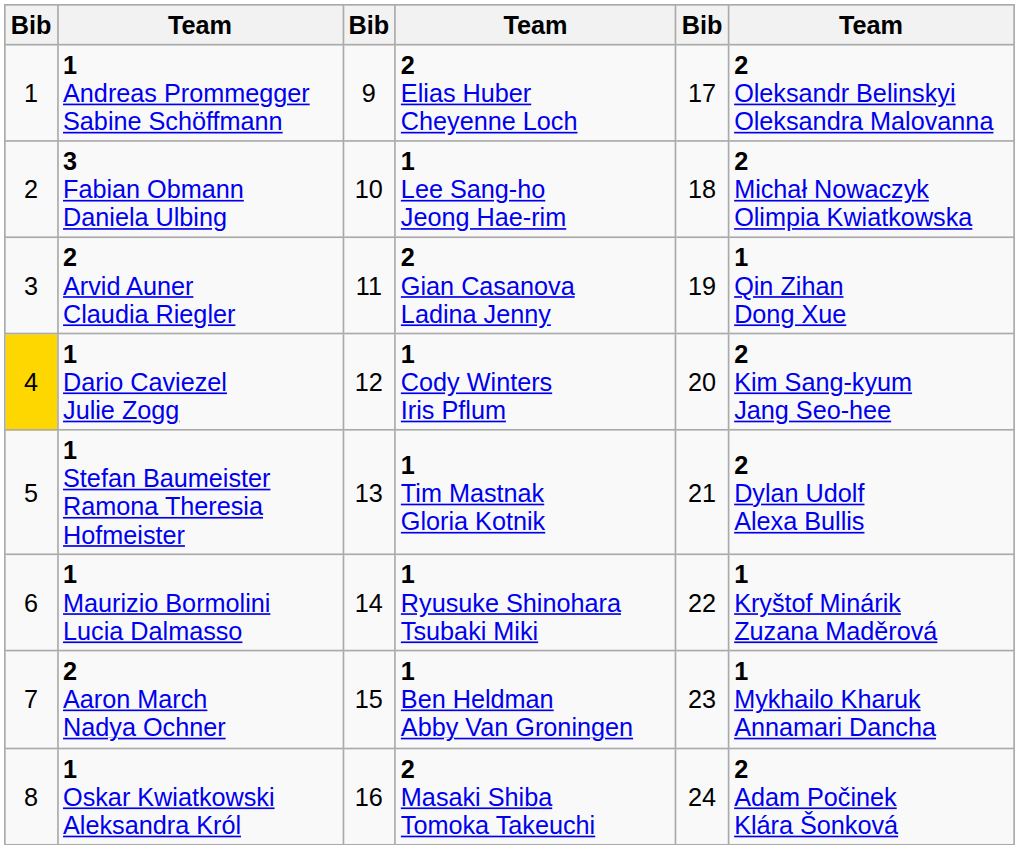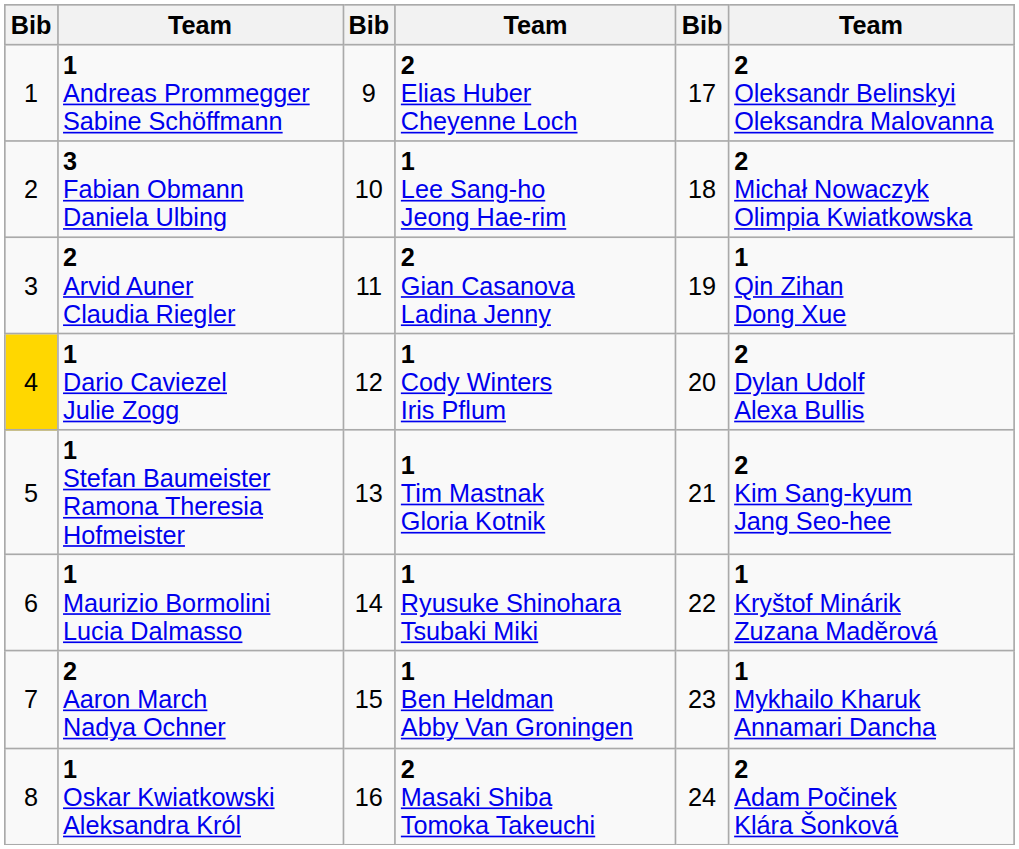1 Dario Caviezel Julie Zogg | column 6: 2 Kim Sang-kyum Jang Seo-hee -> 2 Dylan Udolf Alexa Bullis
1 Stefan Baumeister Ramona Theresia Hofmeister | column 6: 2 Dylan Udolf Alexa Bullis -> 2 Kim Sang-kyum Jang Seo-hee
